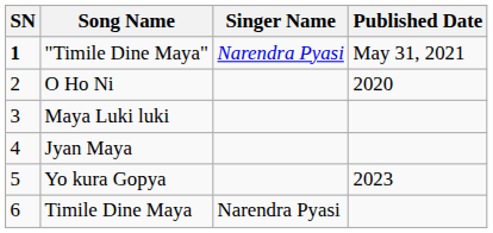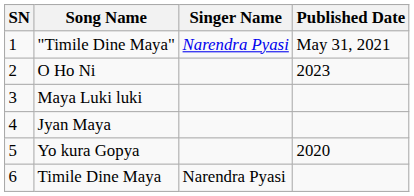"Timile Dine Maya" | SN: bold -> normal
O Ho Ni | Published Date: 2020 -> 2023
Yo kura Gopya | Published Date: 2023 -> 2020
